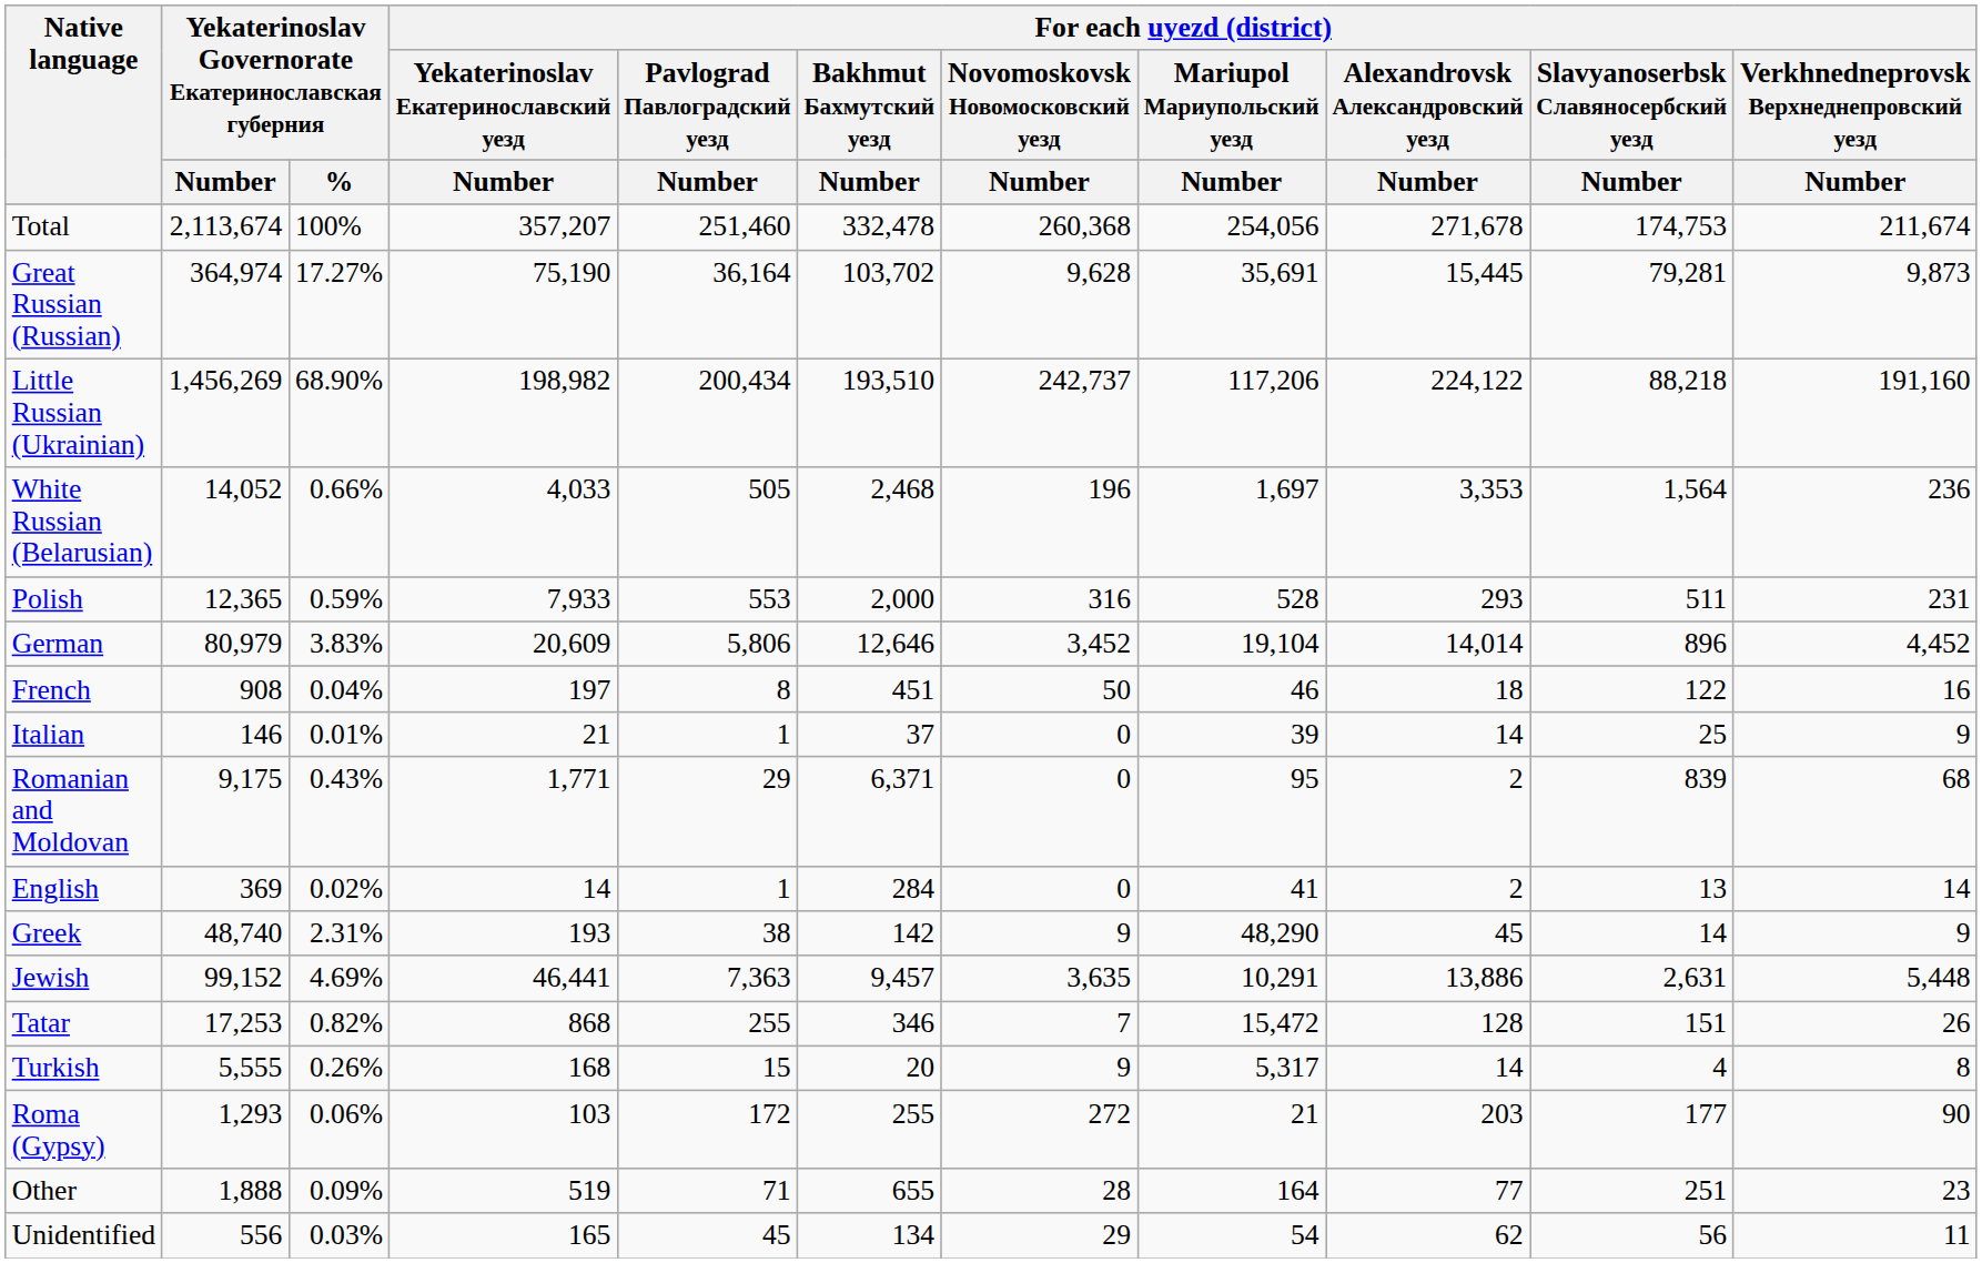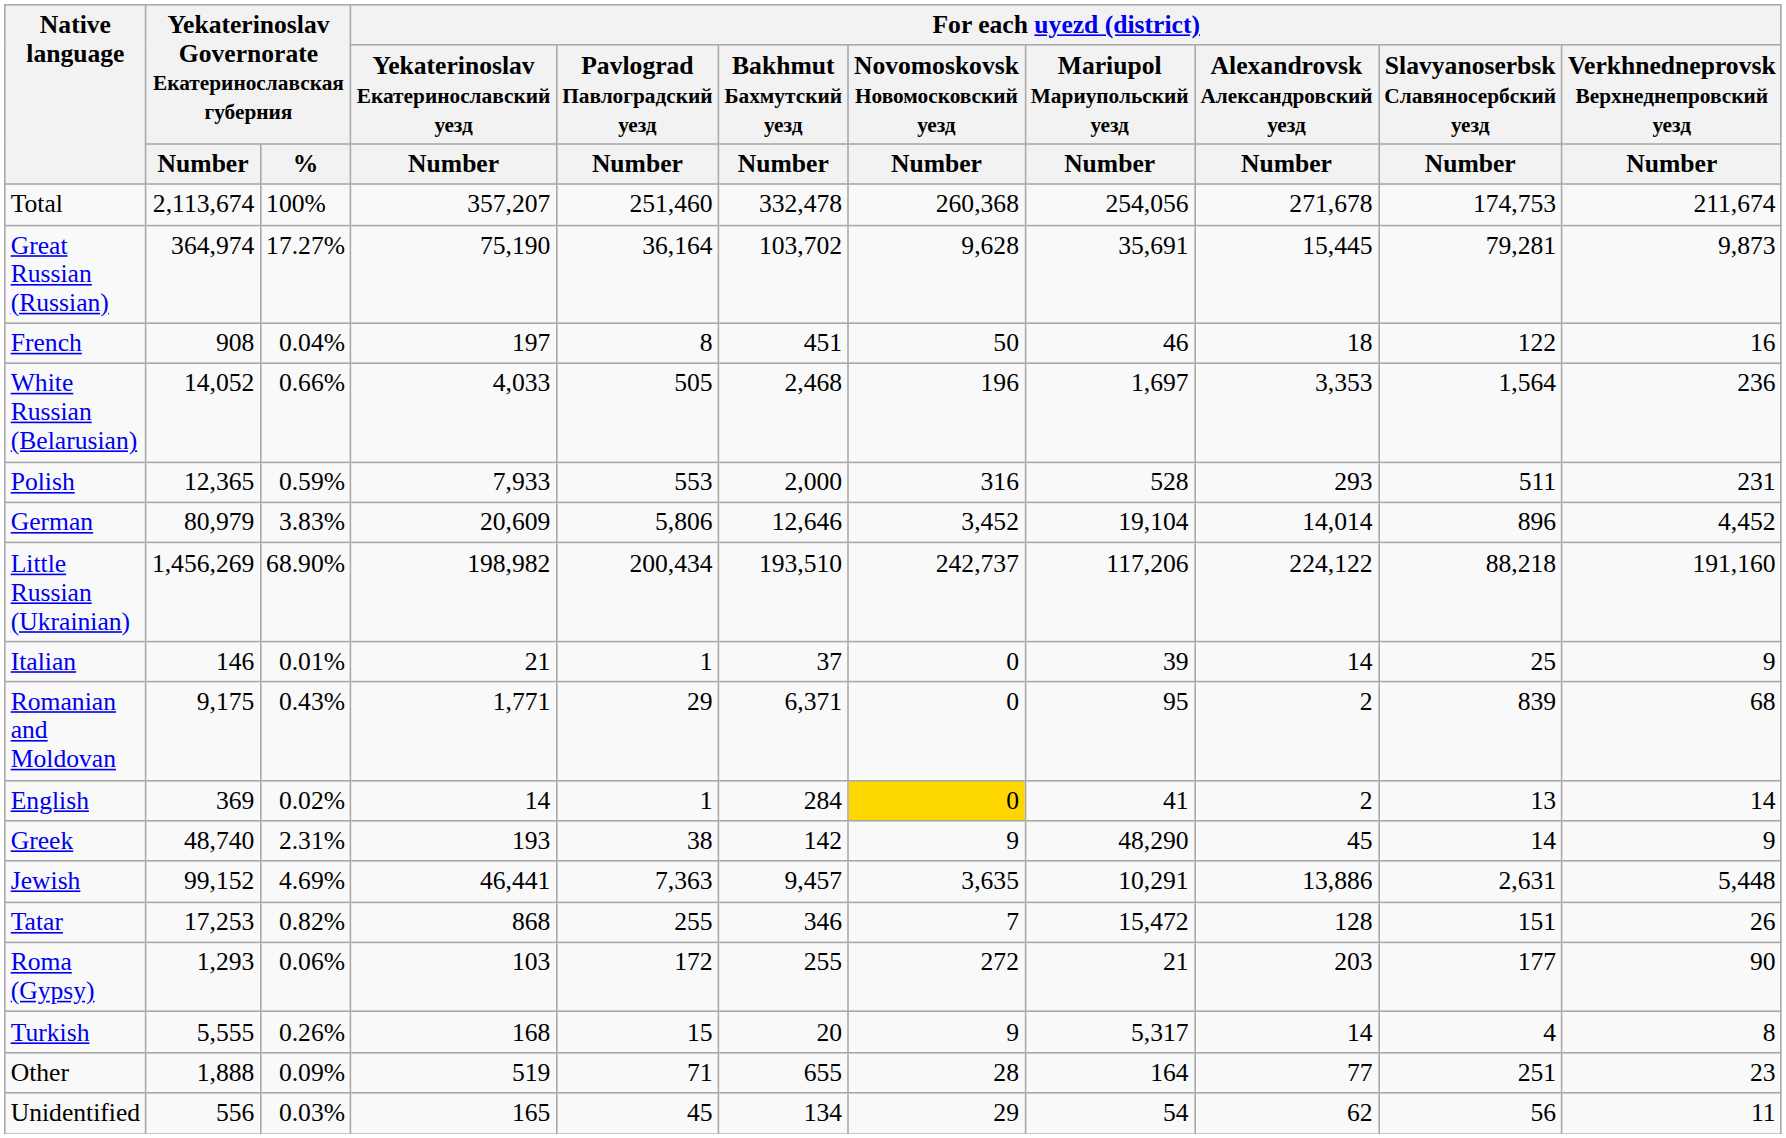rows swapped: Little Russian (Ukrainian) <-> French
English | column 7: no background -> gold background
rows swapped: Turkish <-> Roma (Gypsy)
